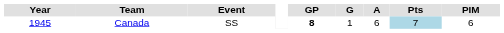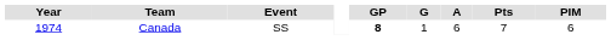Canada | Year: 1945 -> 1974
Canada | Pts: lightblue background -> no background
